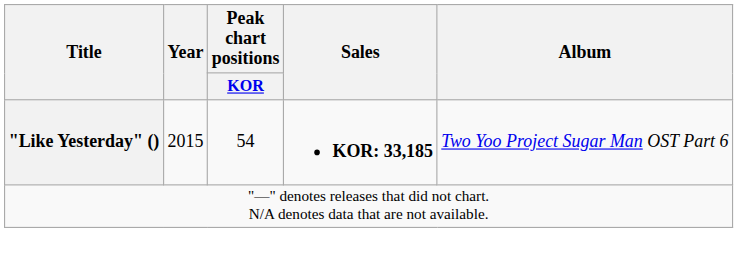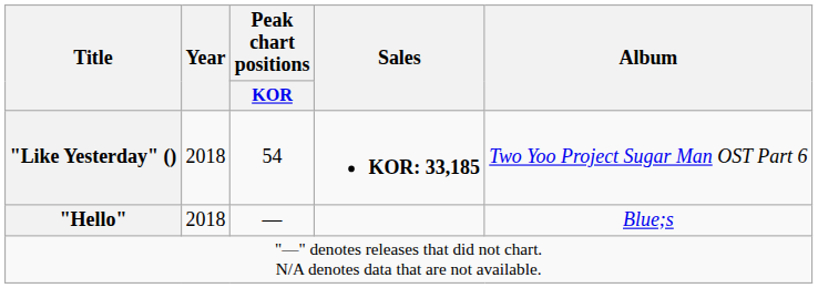"Like Yesterday" () | Year: 2015 -> 2018
+ row: "Hello" | 2018 | — | Blue;s
